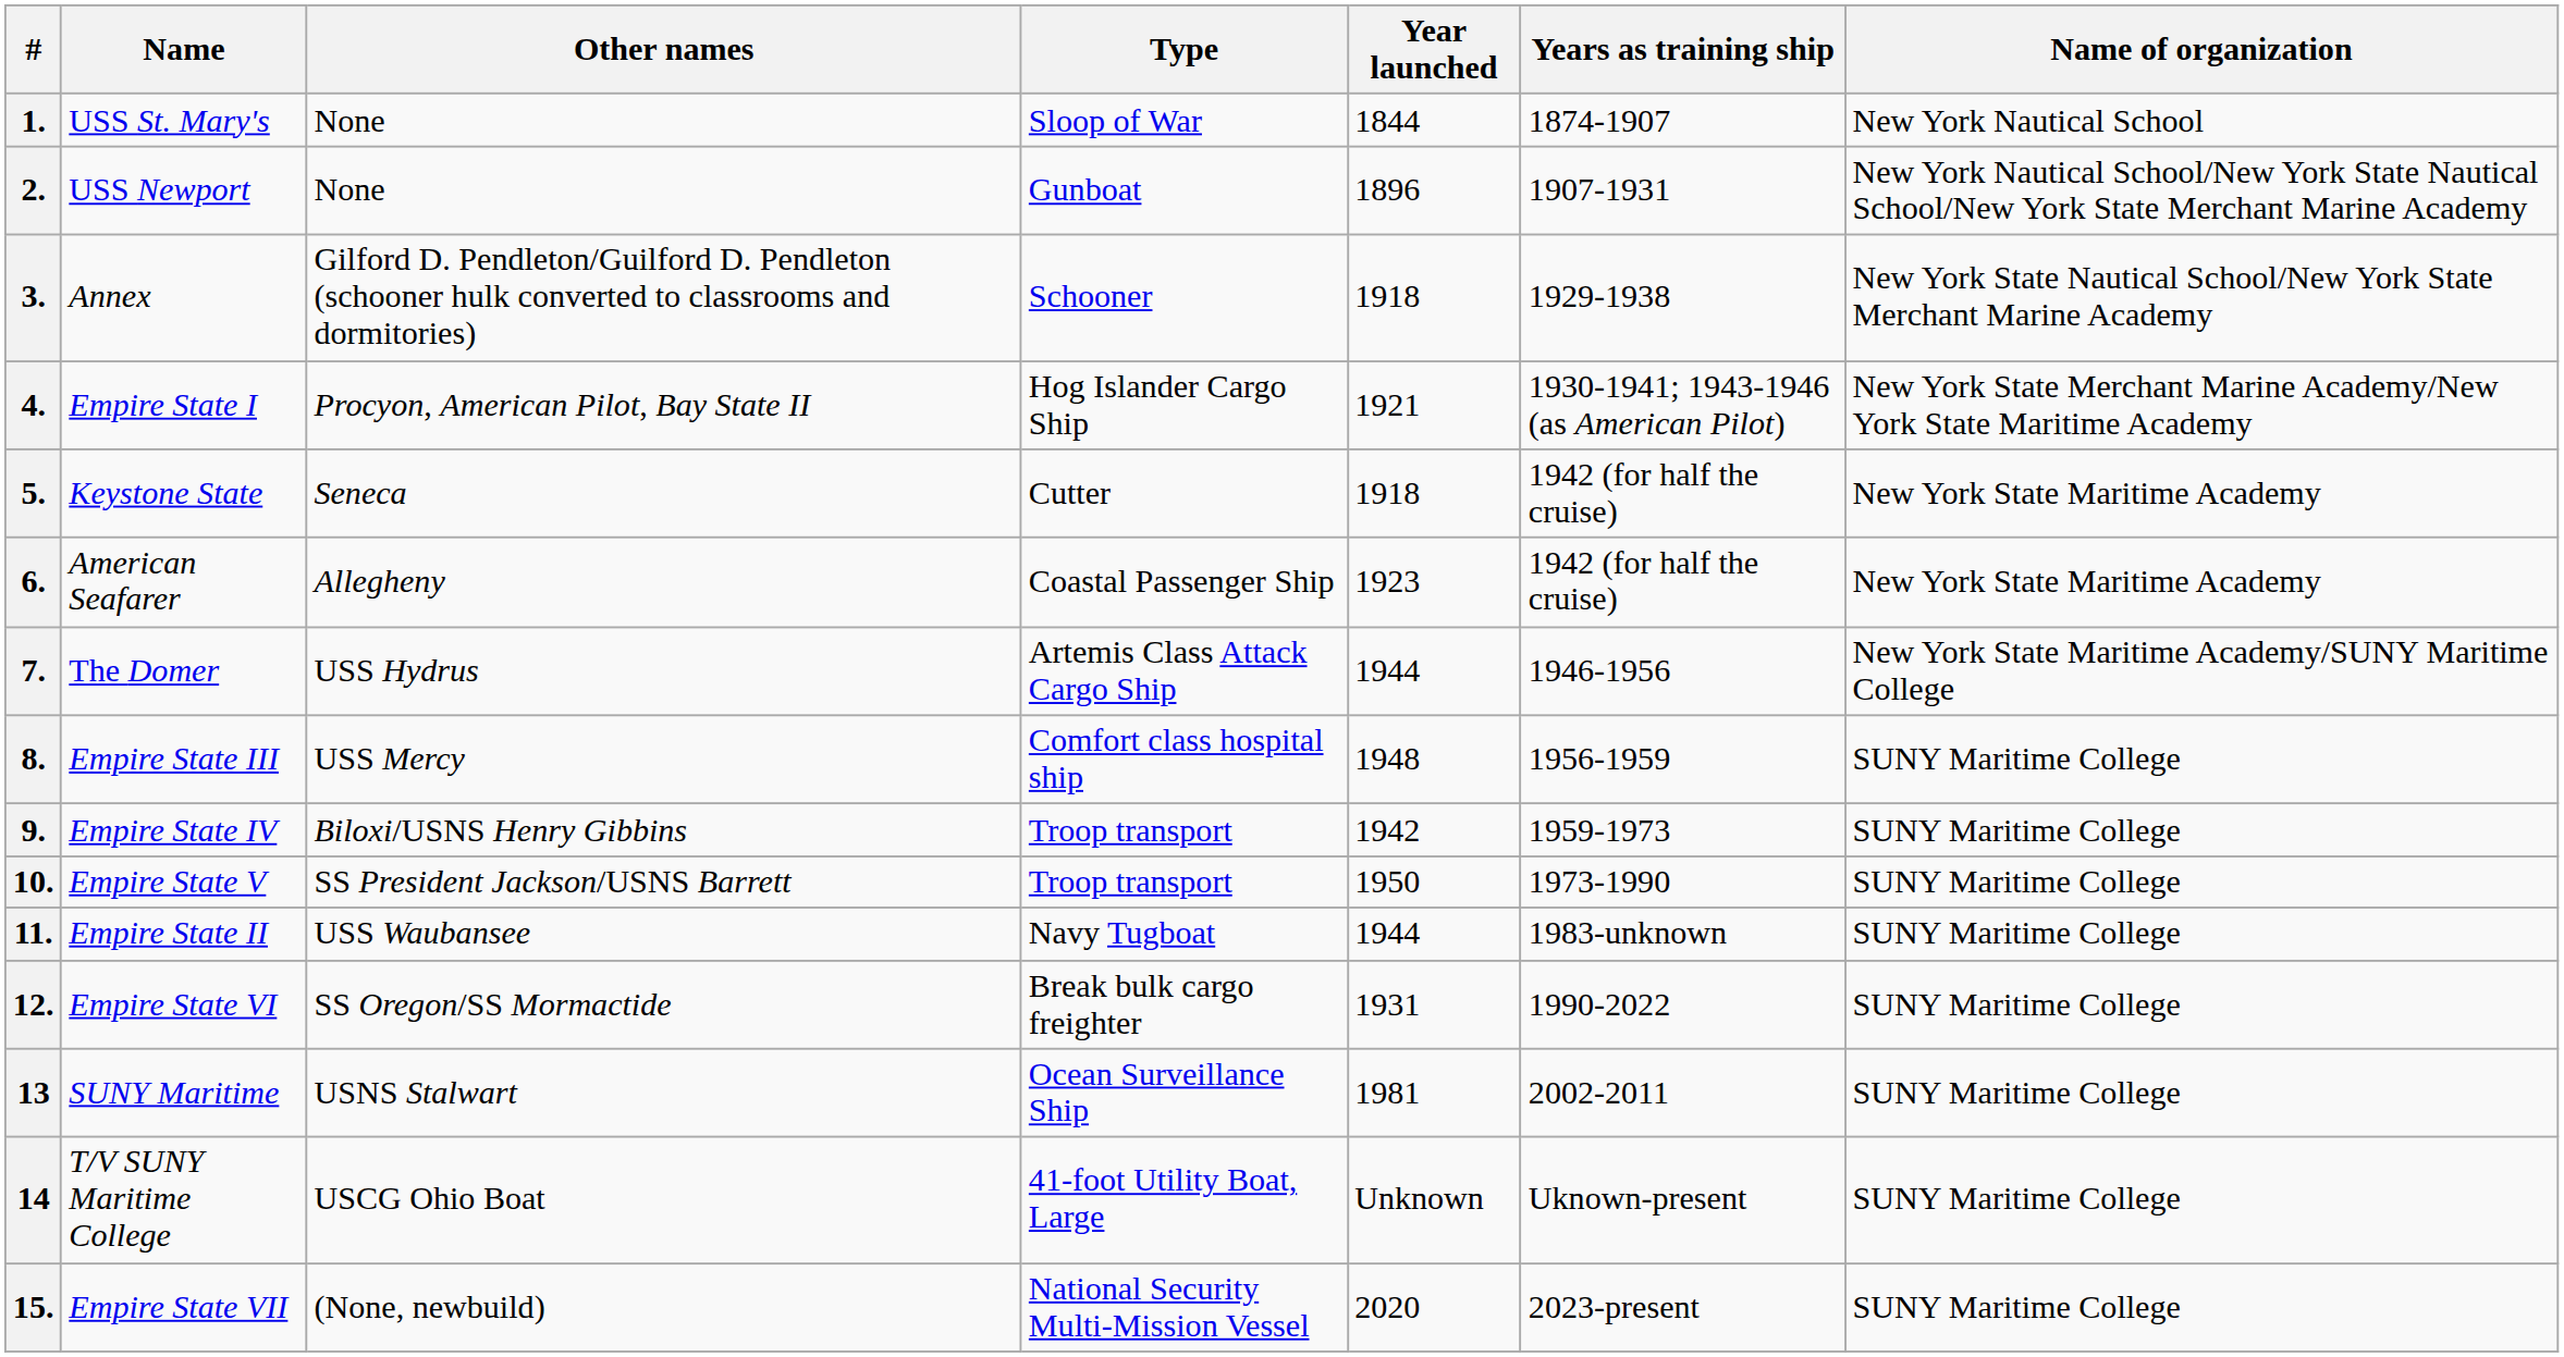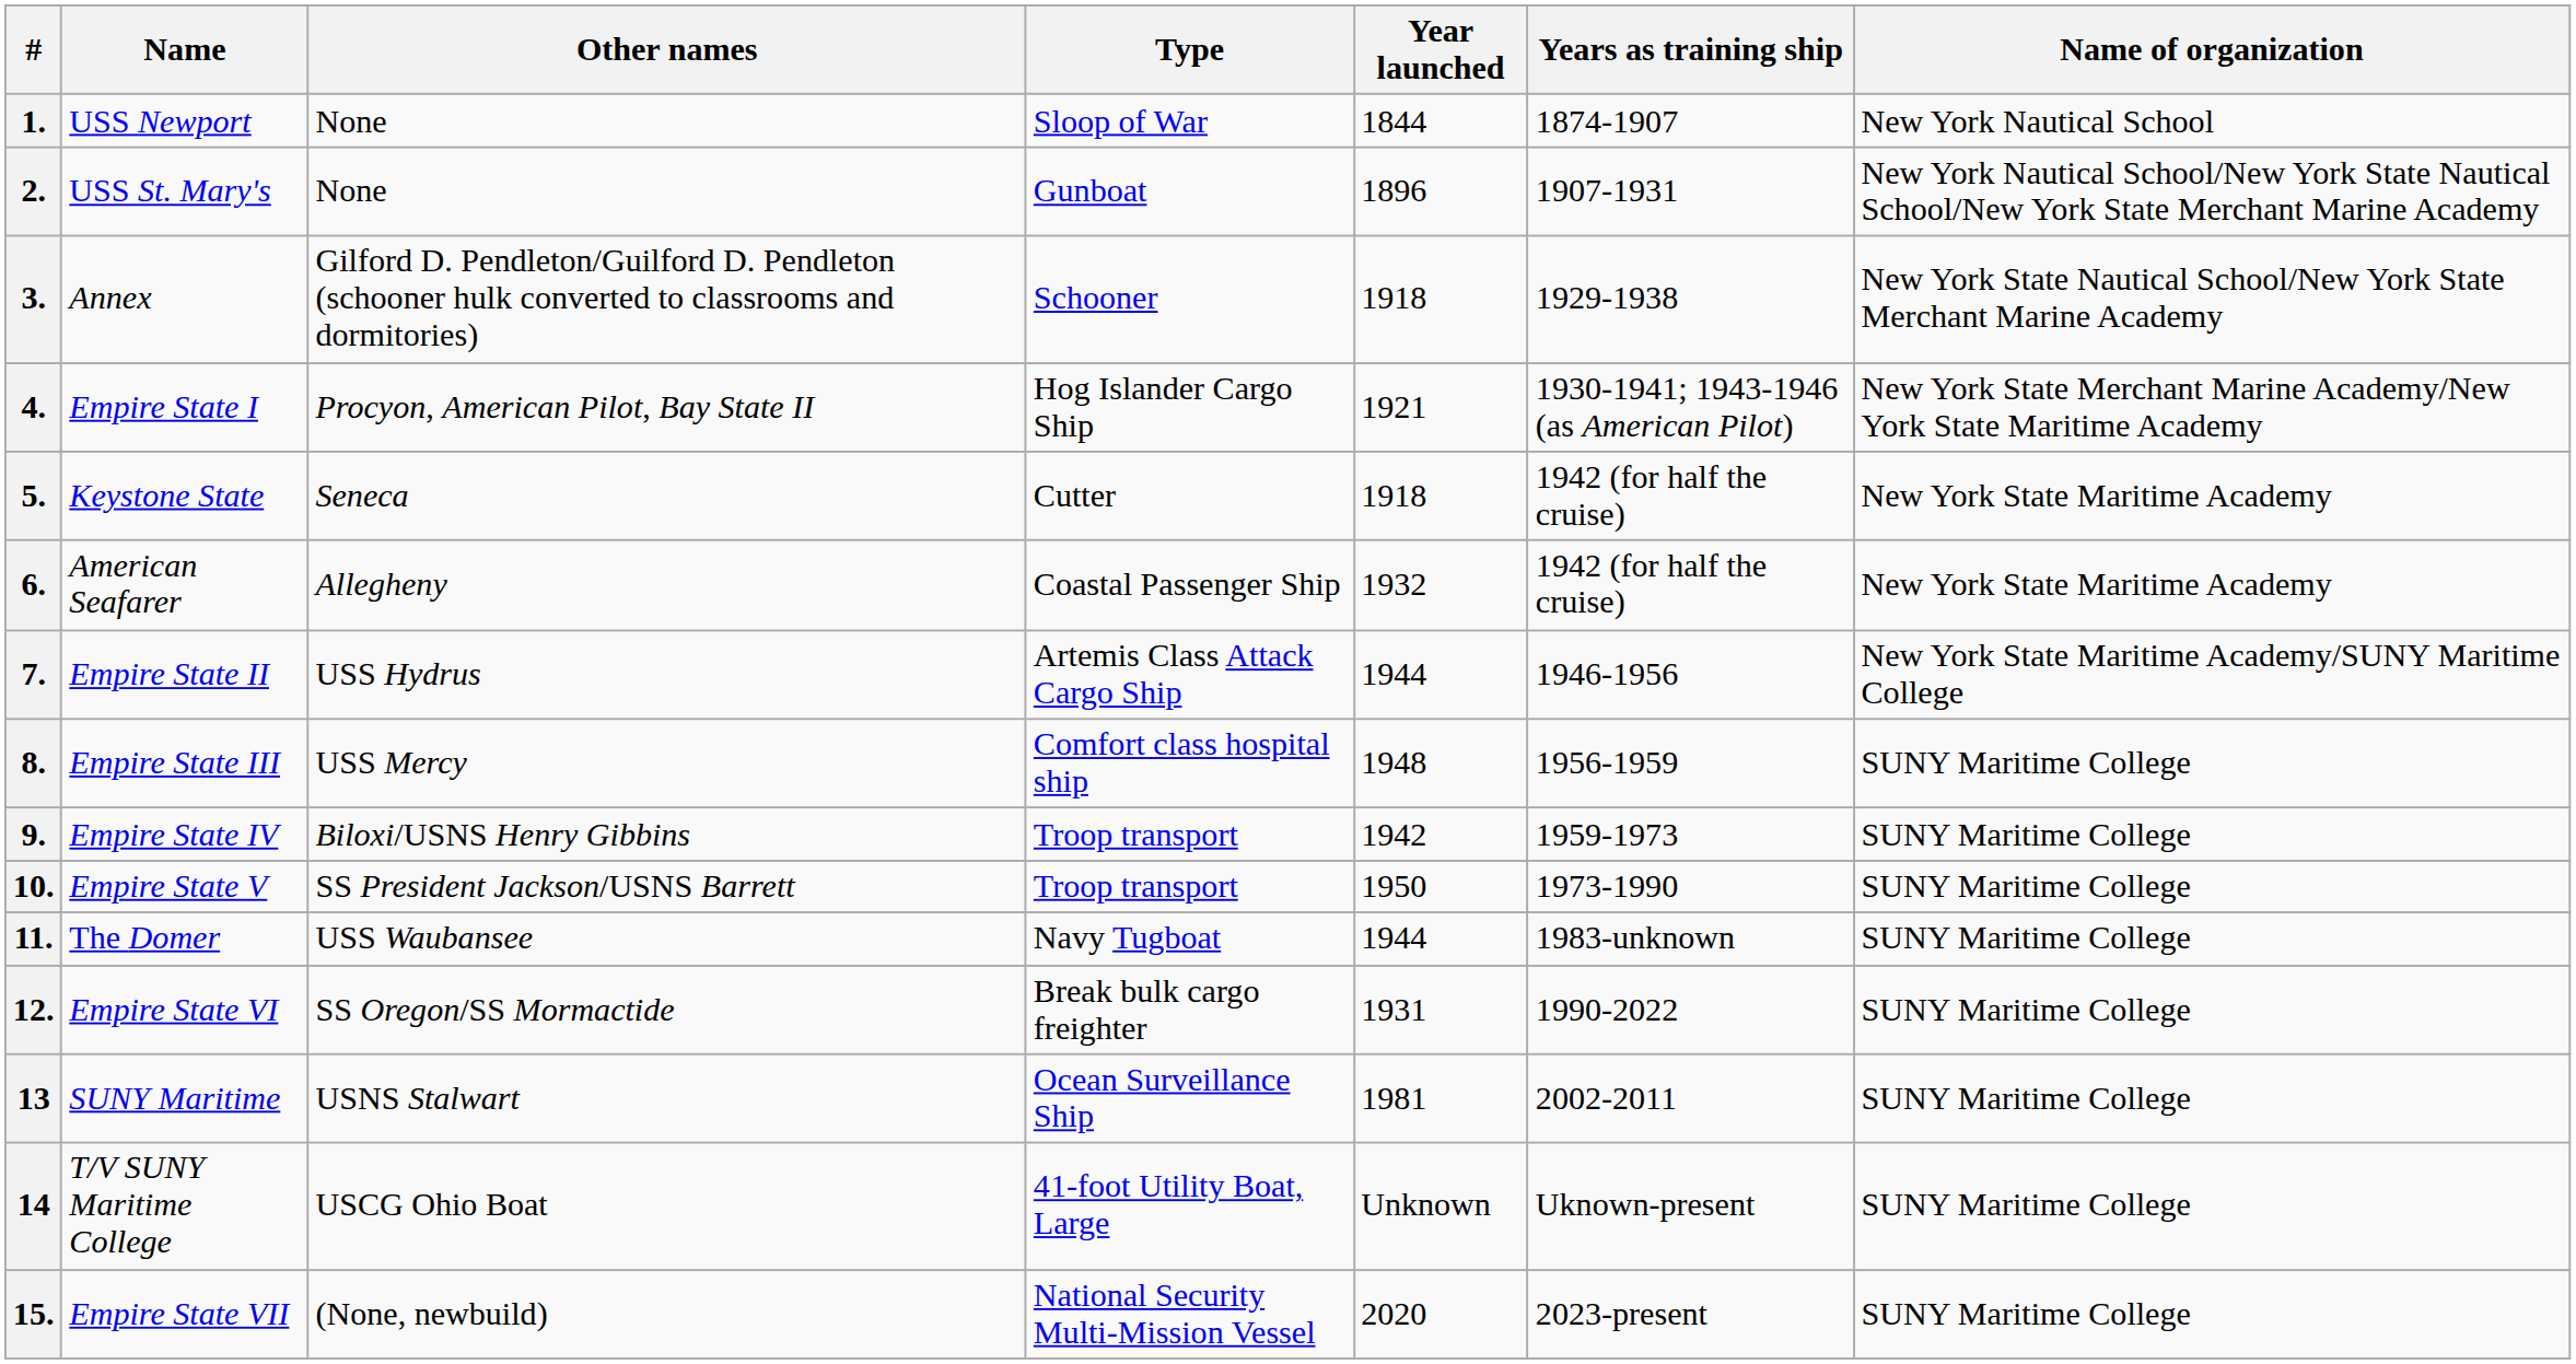1. | Name: USS St. Mary's -> USS Newport
2. | Name: USS Newport -> USS St. Mary's
6. | Year launched: 1923 -> 1932
7. | Name: The Domer -> Empire State II
11. | Name: Empire State II -> The Domer
